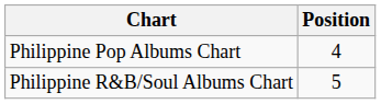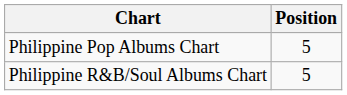Philippine Pop Albums Chart | Position: 4 -> 5
